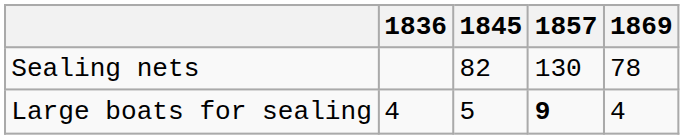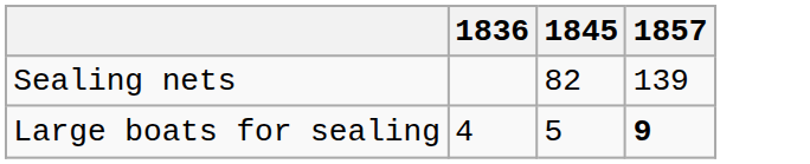- column: 1869 | 78 | 4
Sealing nets | 1857: 130 -> 139
